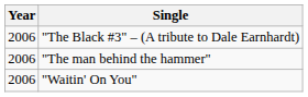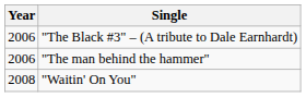"Waitin' On You" | Year: 2006 -> 2008
